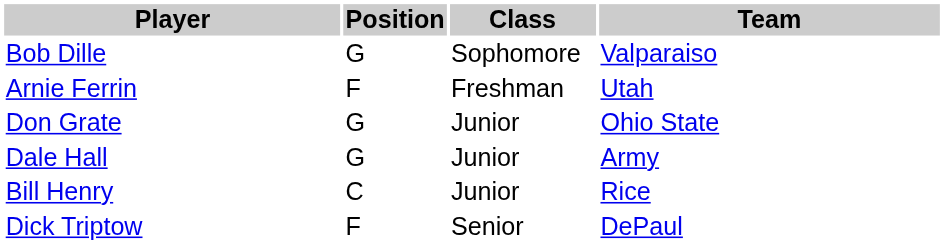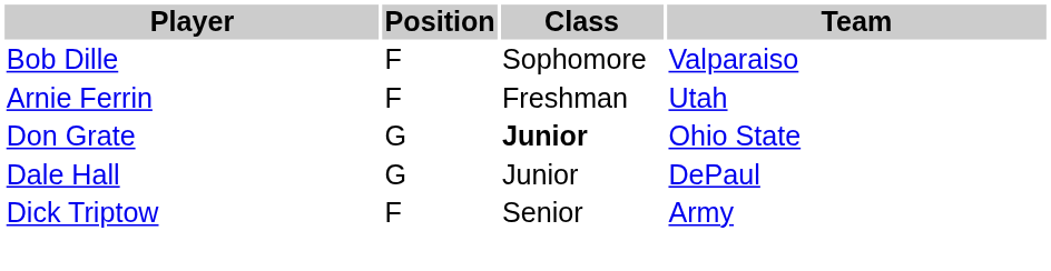Bob Dille | Position: G -> F
Don Grate | Class: normal -> bold
Dale Hall | Team: Army -> DePaul
- row: Bill Henry | C | Junior | Rice
Dick Triptow | Team: DePaul -> Army
